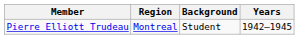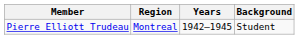columns swapped: Years <-> Background
